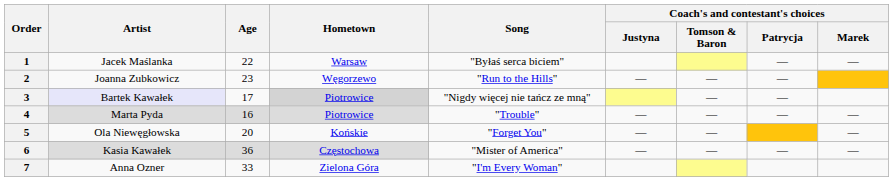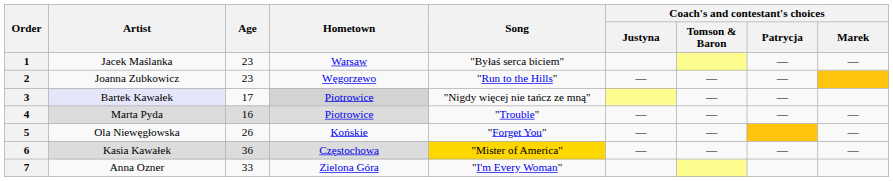1 | Age: 22 -> 23
5 | Age: 20 -> 26
6 | Song: no background -> gold background
